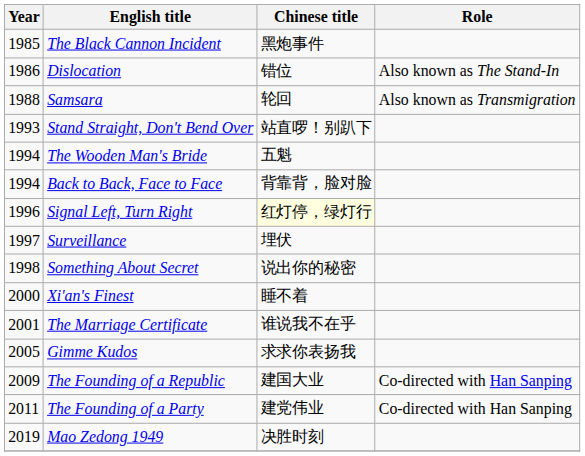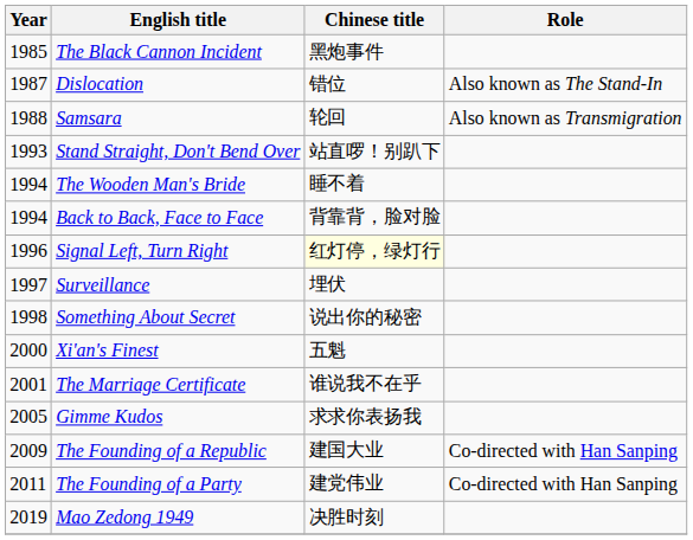Dislocation | Year: 1986 -> 1987
The Wooden Man's Bride | Chinese title: 五魁 -> 睡不着
Xi'an's Finest | Chinese title: 睡不着 -> 五魁
